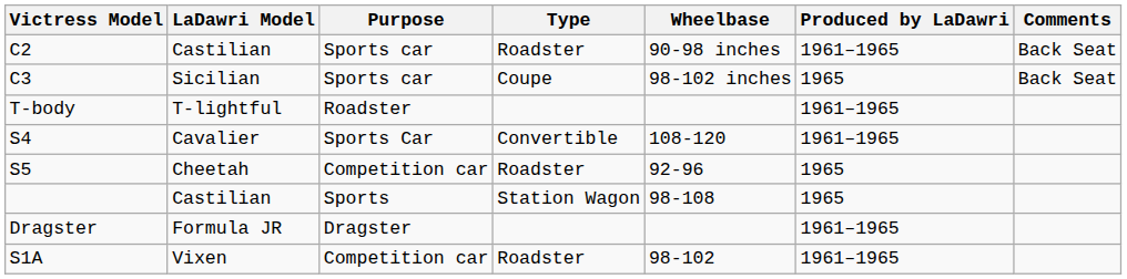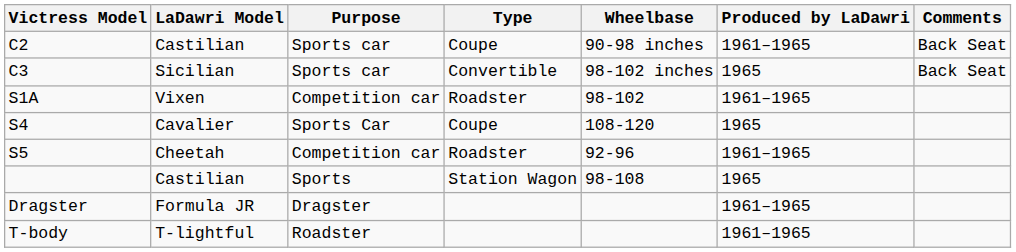C2 | Type: Roadster -> Coupe
C3 | Type: Coupe -> Convertible
rows swapped: S1A <-> T-body
S4 | Type: Convertible -> Coupe
S4 | Produced by LaDawri: 1961–1965 -> 1965
S5 | Produced by LaDawri: 1965 -> 1961–1965
